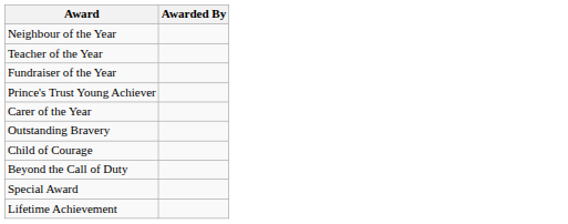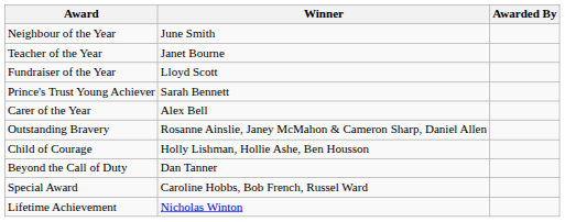+ column: Winner | June Smith | Janet Bourne | Lloyd Scott | Sarah Bennett | Alex Bell | Rosanne Ainslie, Janey McMahon & Cameron Sharp, Daniel Allen | Holly Lishman, Hollie Ashe, Ben Housson | Dan Tanner | Caroline Hobbs, Bob French, Russel Ward | Nicholas Winton
